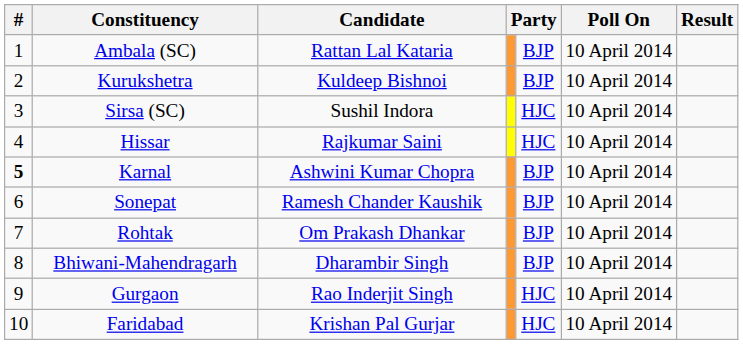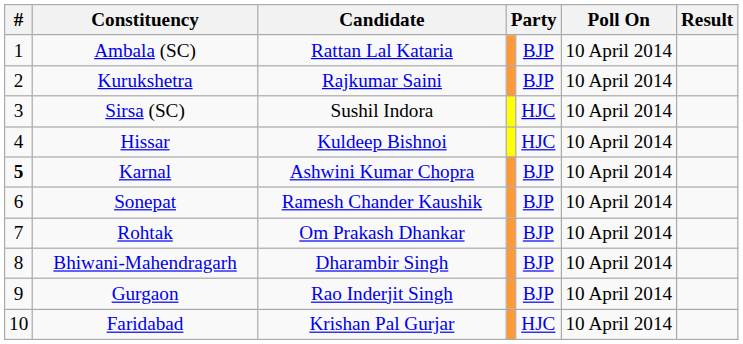Kurukshetra | Candidate: Kuldeep Bishnoi -> Rajkumar Saini
Hissar | Candidate: Rajkumar Saini -> Kuldeep Bishnoi
Gurgaon | column 5: HJC -> BJP
